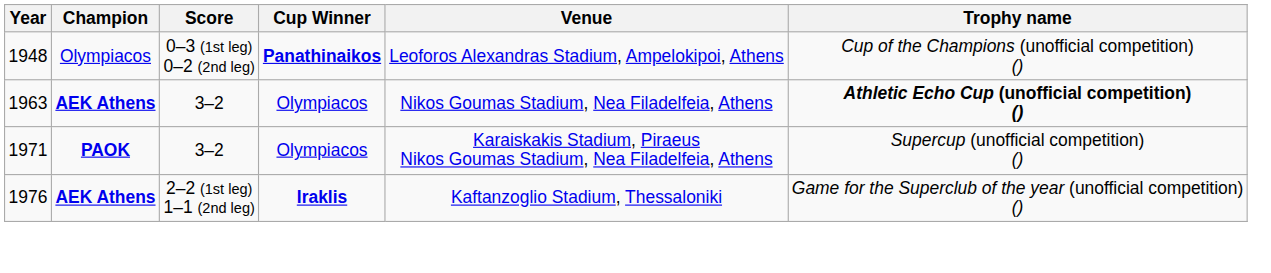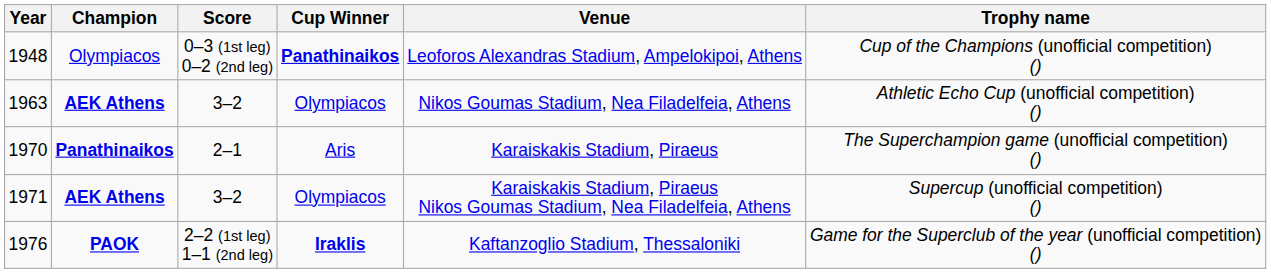1963 | Trophy name: bold -> normal
+ row: 1970 | Panathinaikos | 2–1 | Aris | Karaiskakis Stadium, Piraeus | The Superchampion game (unofficial competition) ()
1971 | Champion: PAOK -> AEK Athens
1976 | Champion: AEK Athens -> PAOK
